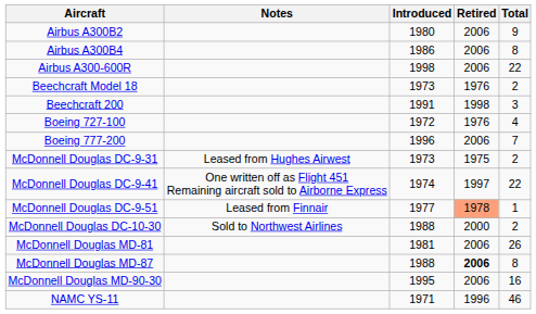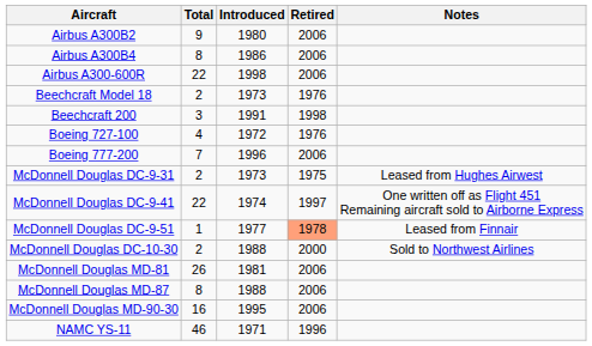columns swapped: Total <-> Notes
McDonnell Douglas MD-87 | Retired: bold -> normal
